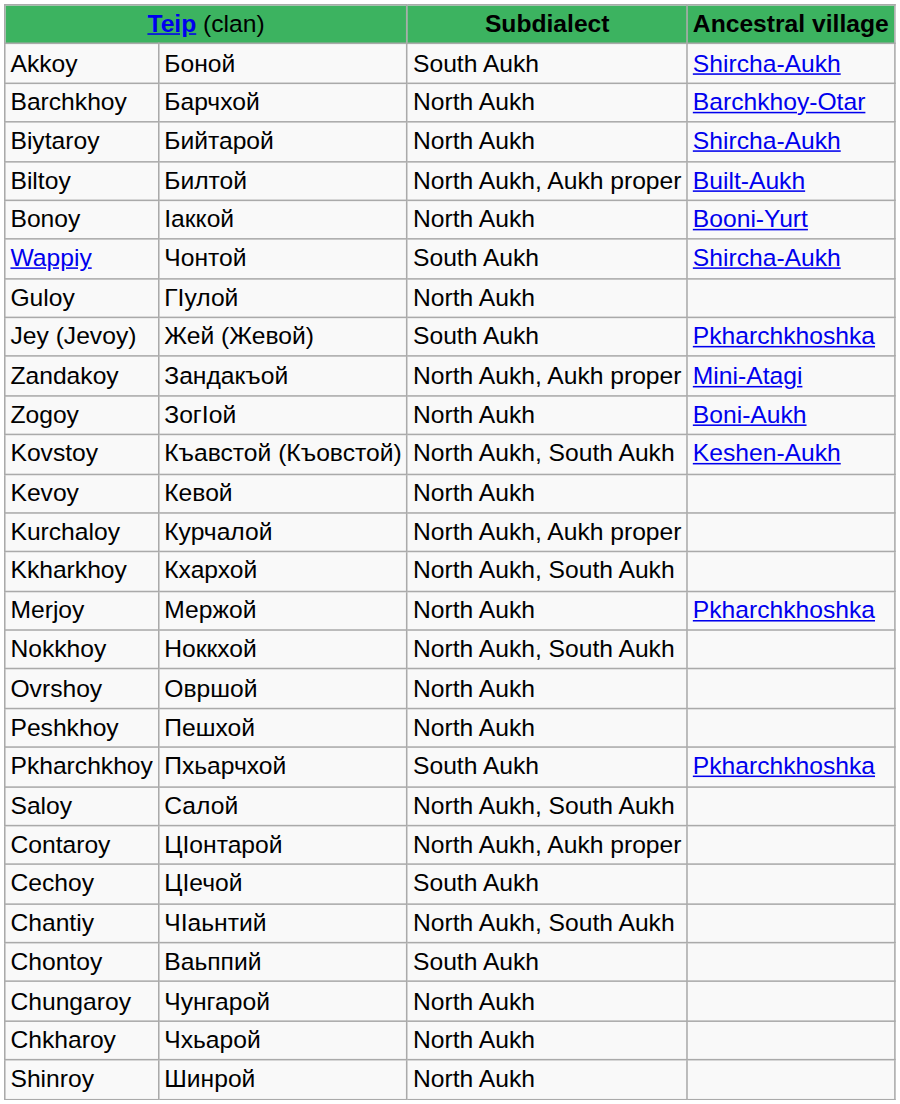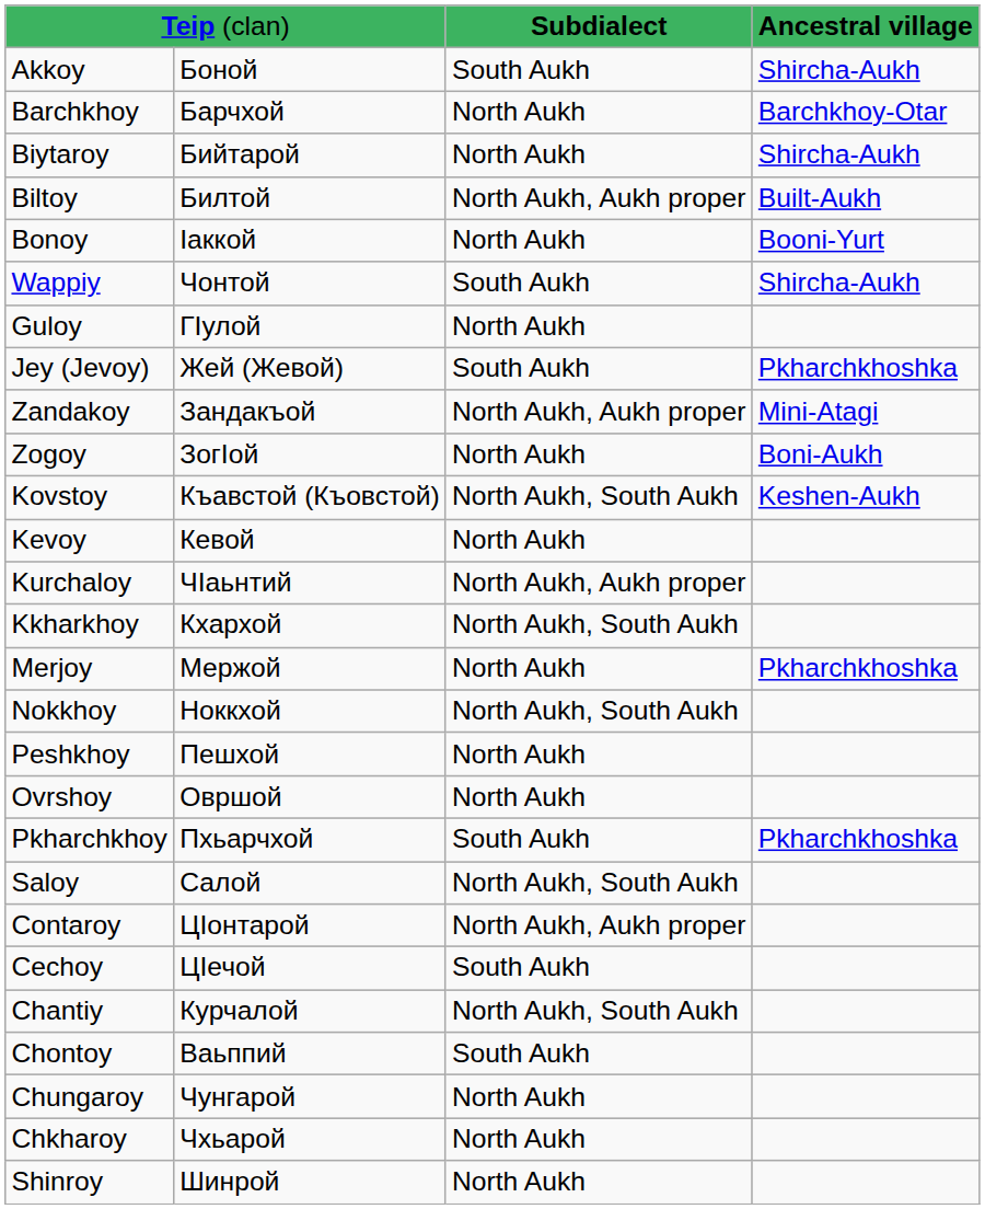Kurchaloy | column 2: Курчалой -> ЧӀаьнтий
rows swapped: Ovrshoy <-> Peshkhoy
Chantiy | column 2: ЧӀаьнтий -> Курчалой
